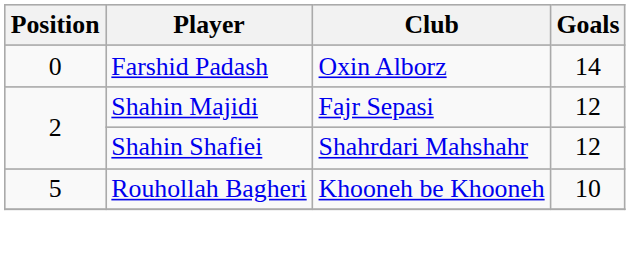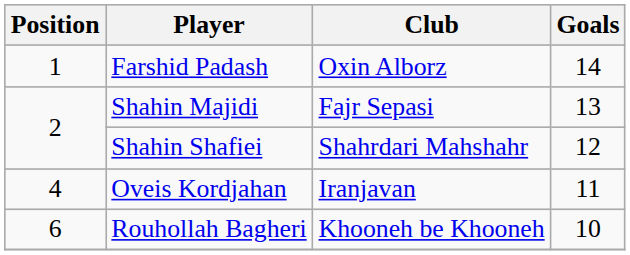Farshid Padash | Position: 0 -> 1
Shahin Majidi | Goals: 12 -> 13
+ row: 4 | Oveis Kordjahan | Iranjavan | 11
Rouhollah Bagheri | Position: 5 -> 6
